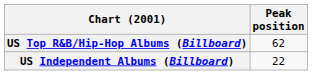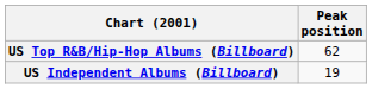US Independent Albums (Billboard) | Peak position: 22 -> 19
